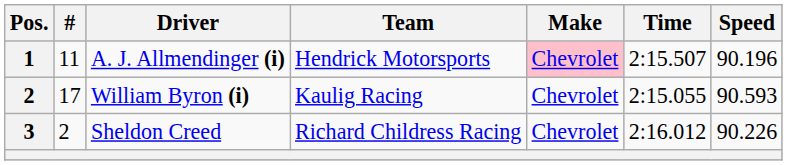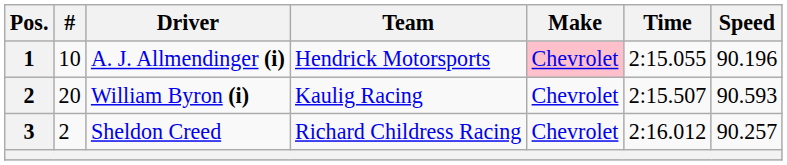A. J. Allmendinger (i) | #: 11 -> 10
A. J. Allmendinger (i) | Time: 2:15.507 -> 2:15.055
William Byron (i) | #: 17 -> 20
William Byron (i) | Time: 2:15.055 -> 2:15.507
Sheldon Creed | Speed: 90.226 -> 90.257
